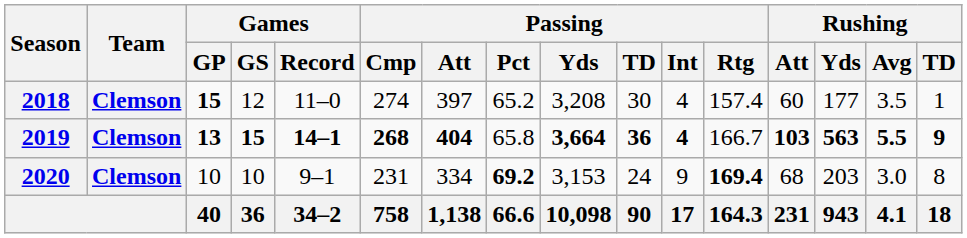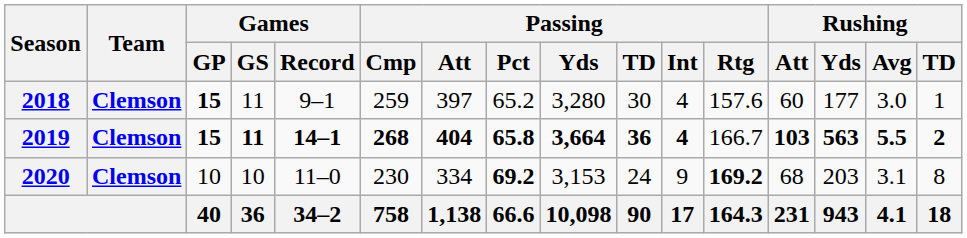2018 | Games / GS: 12 -> 11
2018 | Games / Record: 11–0 -> 9–1
2018 | Passing / Cmp: 274 -> 259
2018 | Passing / Yds: 3,208 -> 3,280
2018 | Passing / Rtg: 157.4 -> 157.6
2018 | Rushing / Avg: 3.5 -> 3.0
2019 | Games / GP: 13 -> 15
2019 | Games / GS: 15 -> 11
2019 | Passing / Pct: normal -> bold
2019 | Rushing / TD: 9 -> 2
2020 | Games / Record: 9–1 -> 11–0
2020 | Passing / Cmp: 231 -> 230
2020 | Passing / Rtg: 169.4 -> 169.2
2020 | Rushing / Avg: 3.0 -> 3.1
